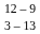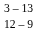rows swapped: 3 – 13 <-> 12 – 9
